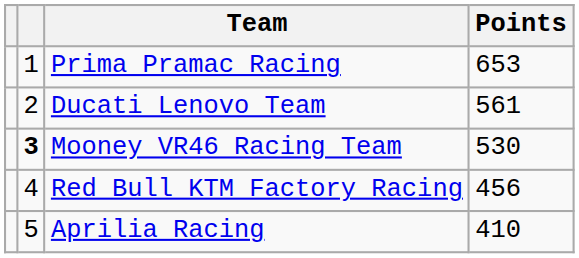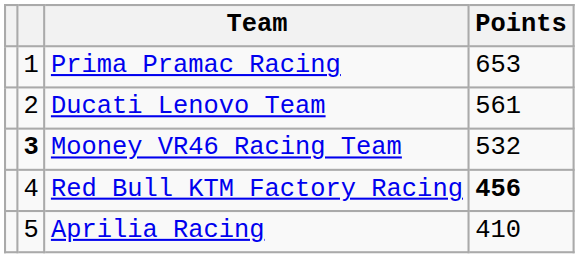Mooney VR46 Racing Team | Points: 530 -> 532
Red Bull KTM Factory Racing | Points: normal -> bold
